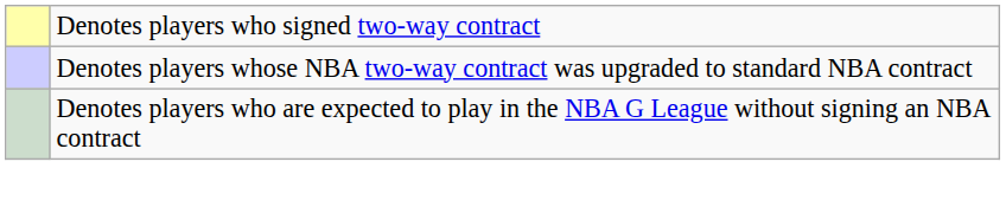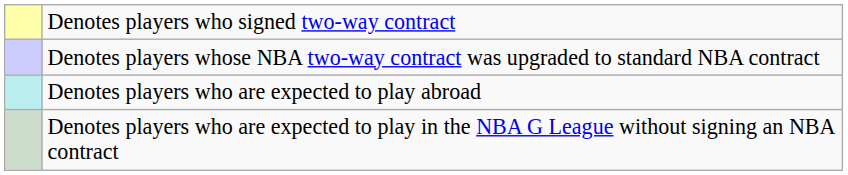+ row: Denotes players who are expected to play abroad
